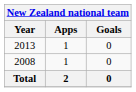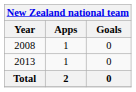rows swapped: 2008 <-> 2013
